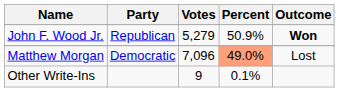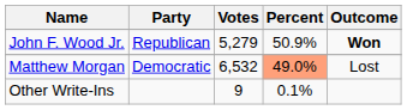Matthew Morgan | Votes: 7,096 -> 6,532
